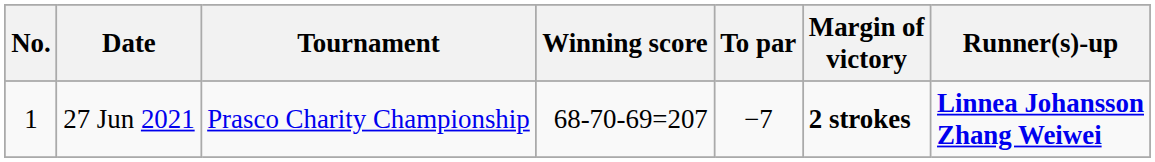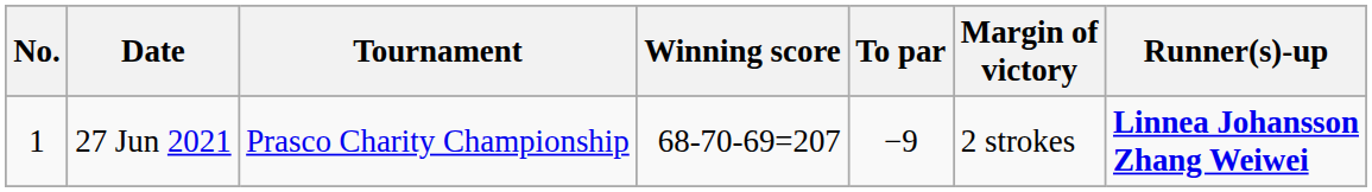27 Jun 2021 | To par: −7 -> −9
27 Jun 2021 | Margin of victory: bold -> normal
